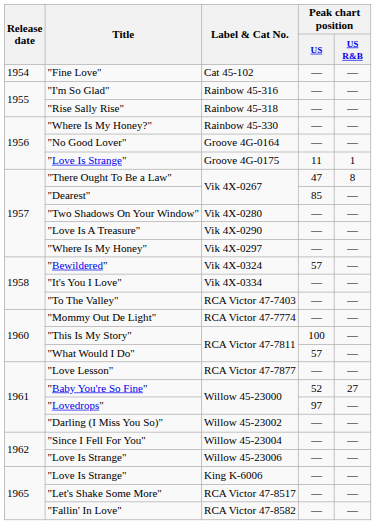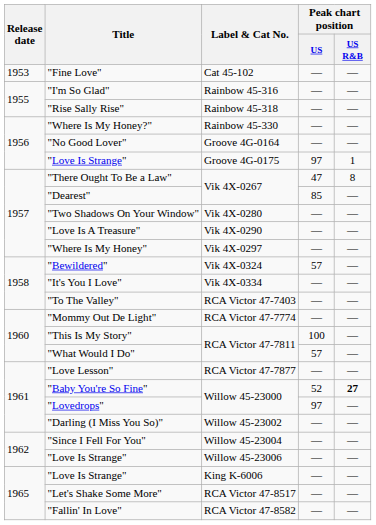"Fine Love" | Release date: 1954 -> 1953
"Love Is Strange" / Groove 4G-0175 | Peak chart position / US: 11 -> 97
"Baby You're So Fine" | Peak chart position / US R&B: normal -> bold
